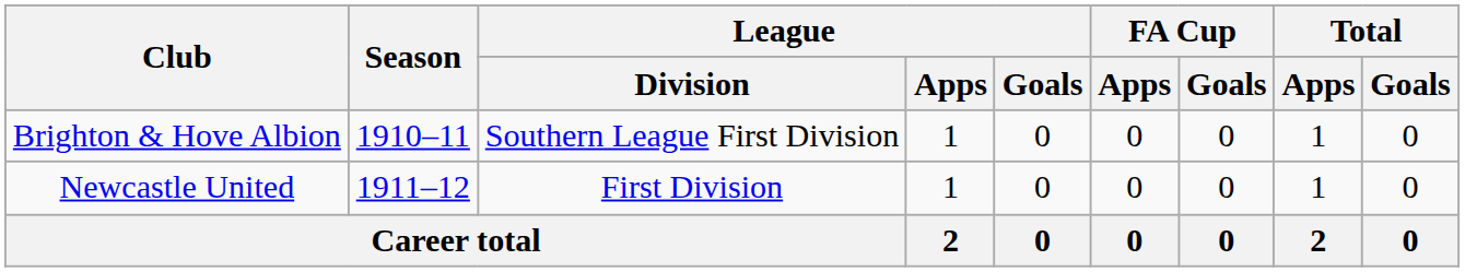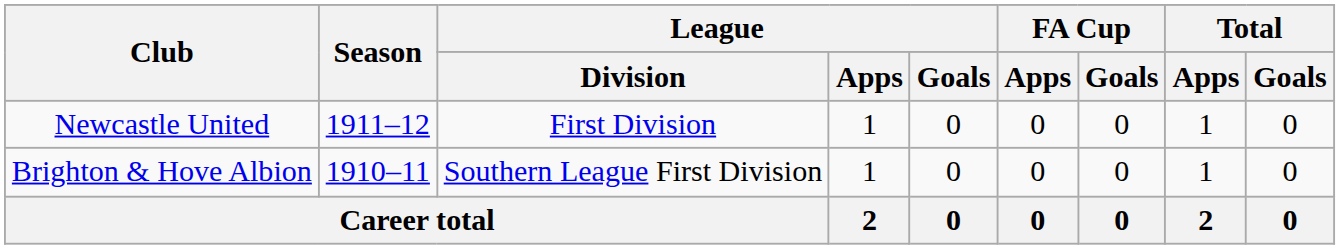rows swapped: Brighton & Hove Albion <-> Newcastle United
